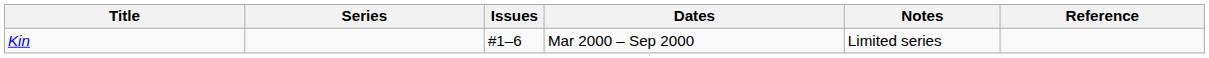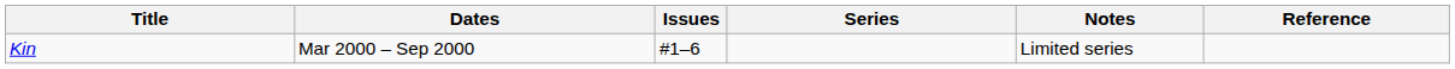columns swapped: Series <-> Dates
